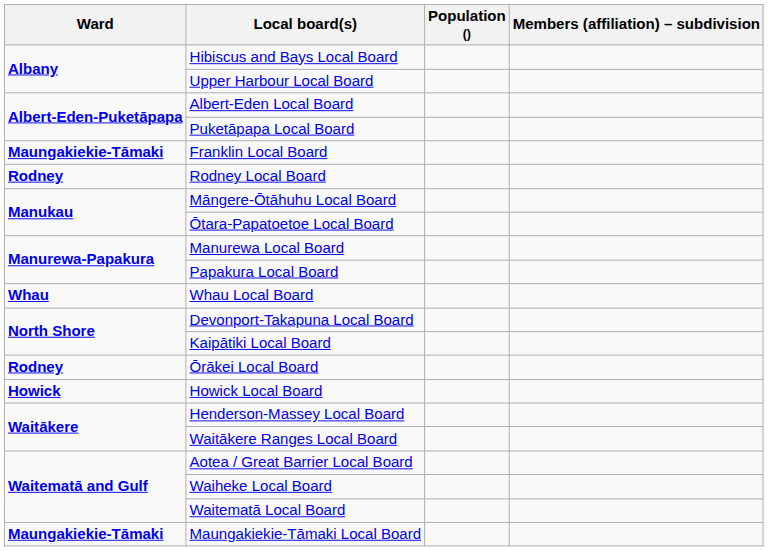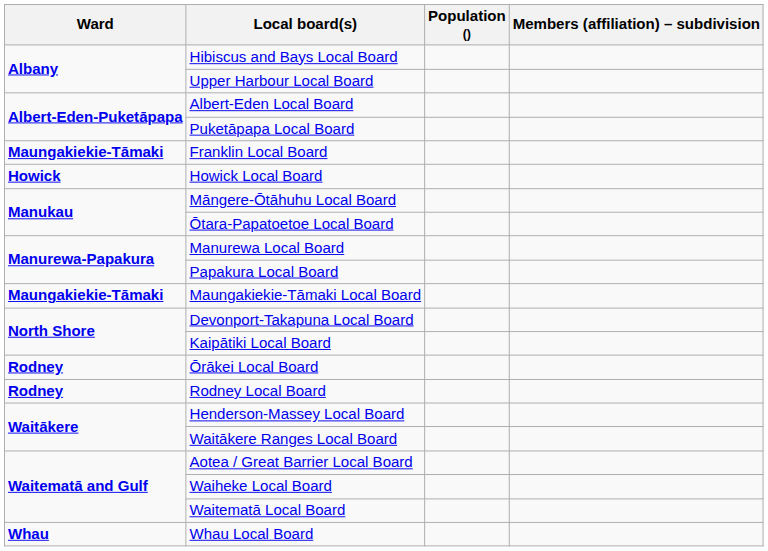rows swapped: Howick Local Board <-> Rodney Local Board
rows swapped: Maungakiekie-Tāmaki Local Board <-> Whau Local Board
